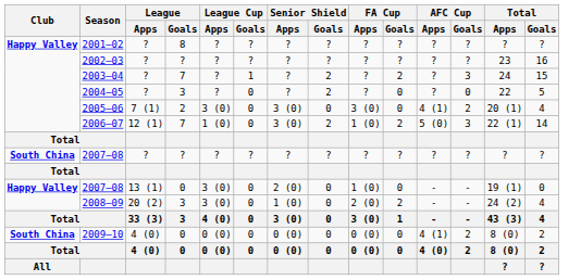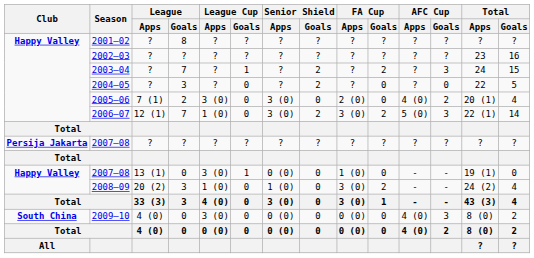2005–06 | FA Cup / Apps: 3 (0) -> 2 (0)
2005–06 | AFC Cup / Apps: 4 (1) -> 4 (0)
2006–07 | FA Cup / Apps: 1 (0) -> 3 (0)
2007–08 / ? | Club: South China -> Persija Jakarta
2007–08 / 13 (1) | League Cup / Goals: 0 -> 1
2007–08 / 13 (1) | Senior Shield / Apps: 2 (0) -> 0 (0)
2008–09 | League Cup / Apps: 3 (0) -> 1 (0)
2008–09 | FA Cup / Apps: 2 (0) -> 3 (0)
2009–10 | League Cup / Apps: 0 (0) -> 3 (0)
2009–10 | AFC Cup / Apps: 4 (1) -> 4 (0)
2009–10 | AFC Cup / Goals: 2 -> 3
